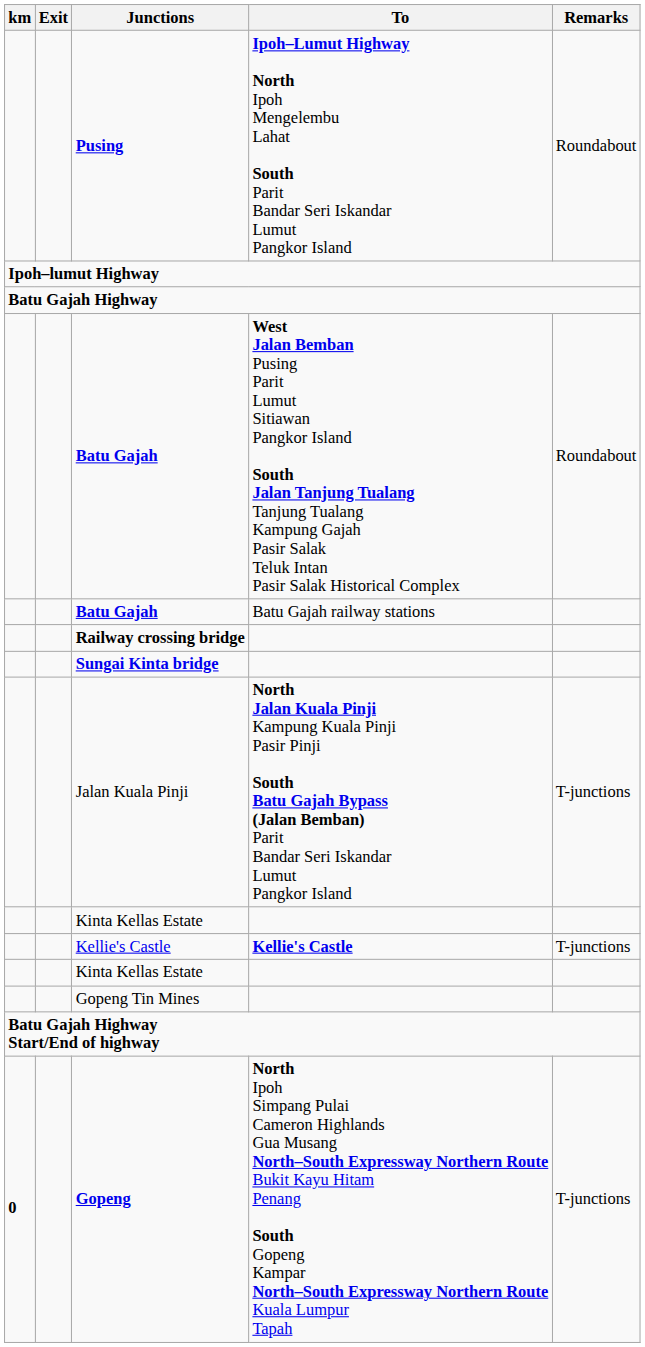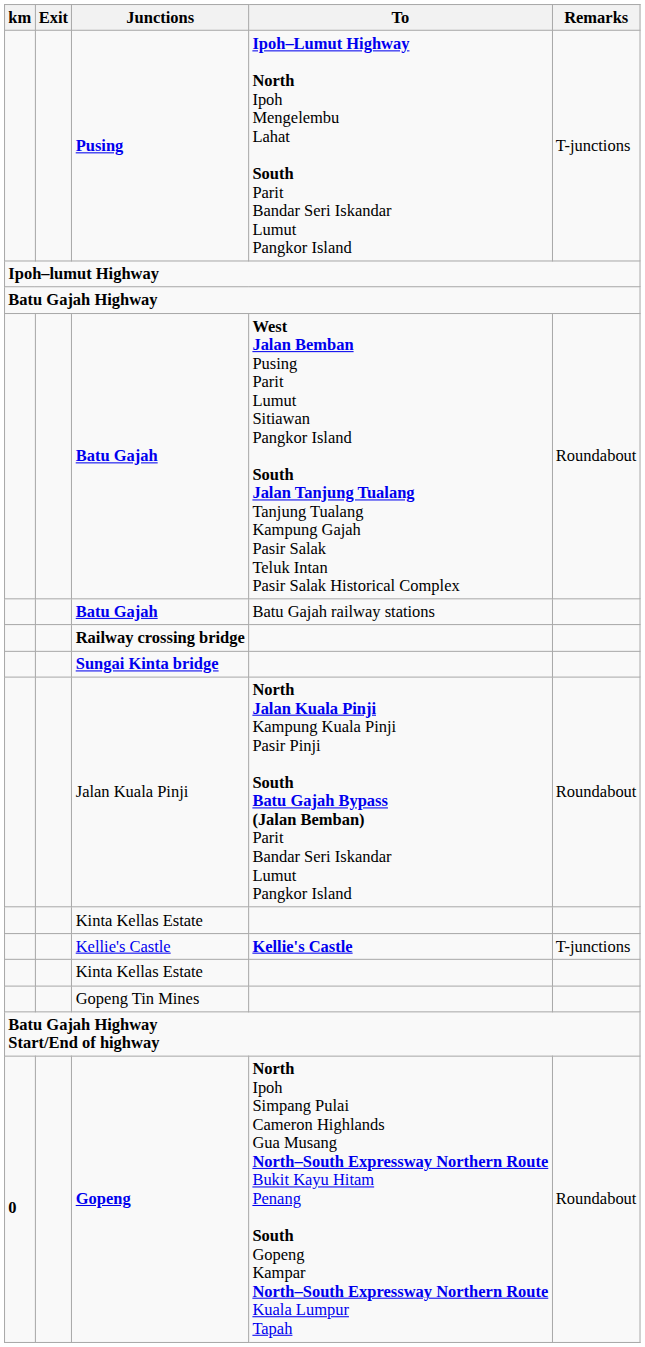Pusing | Remarks: Roundabout -> T-junctions
Jalan Kuala Pinji | Remarks: T-junctions -> Roundabout
Gopeng | Remarks: T-junctions -> Roundabout
